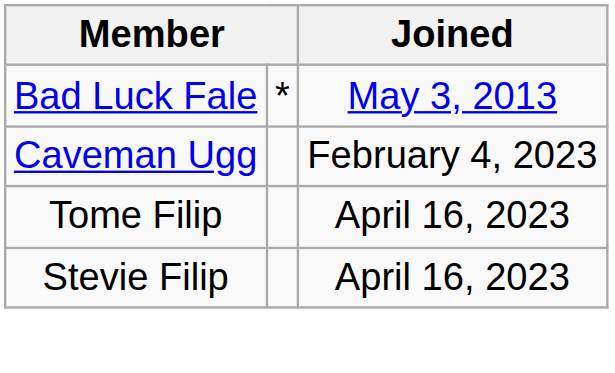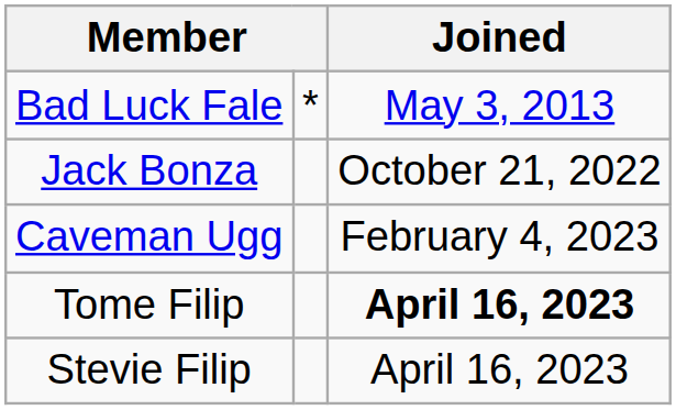+ row: Jack Bonza | October 21, 2022
Tome Filip | Joined: normal -> bold
